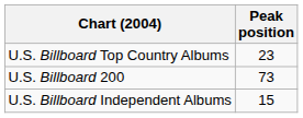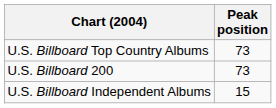U.S. Billboard Top Country Albums | Peak position: 23 -> 73
